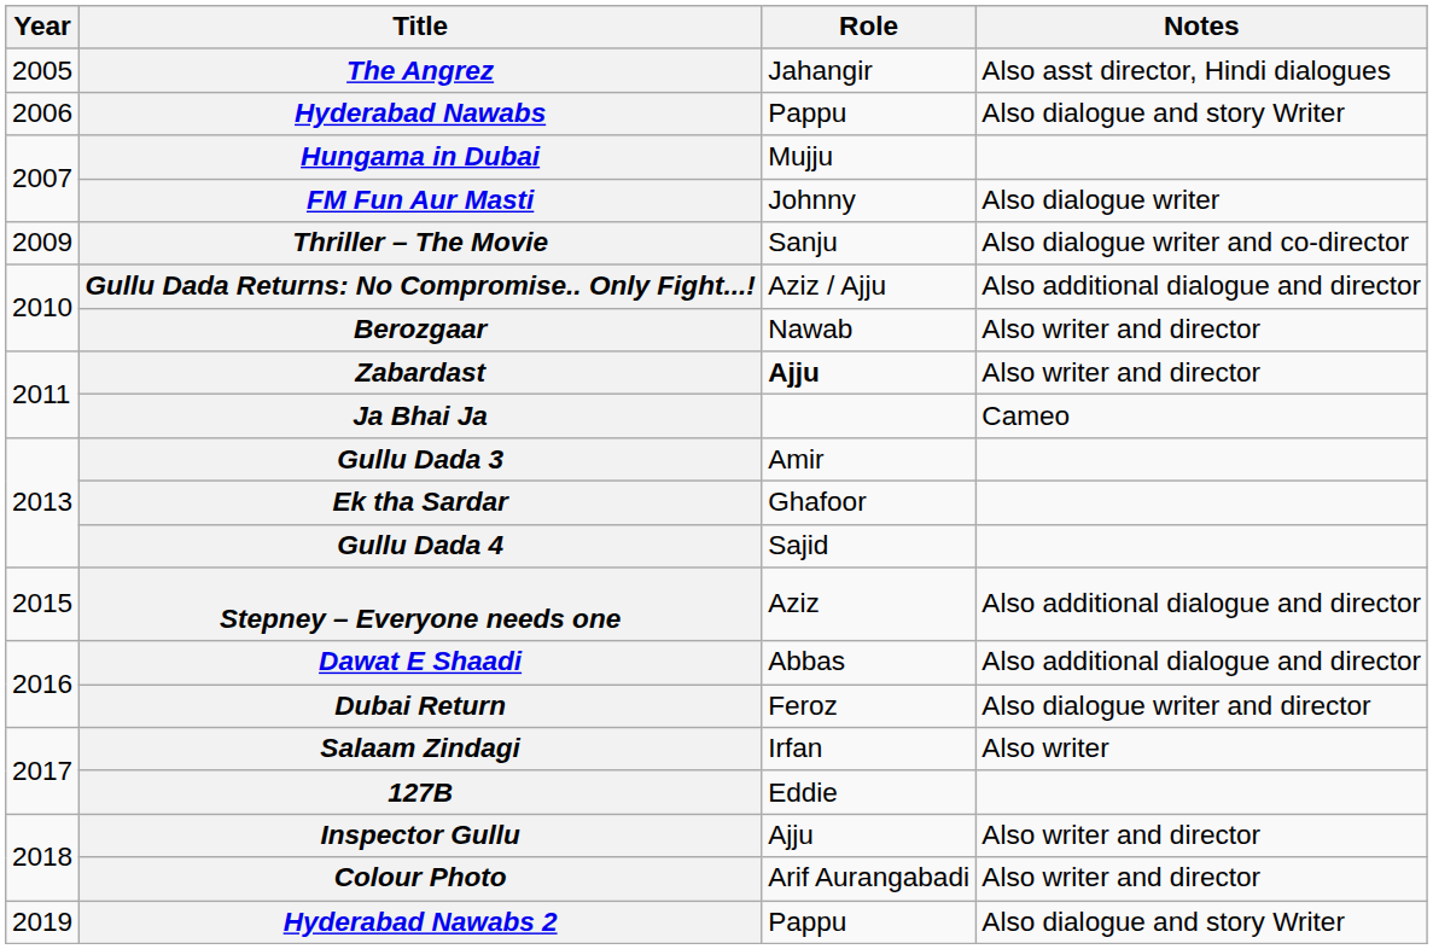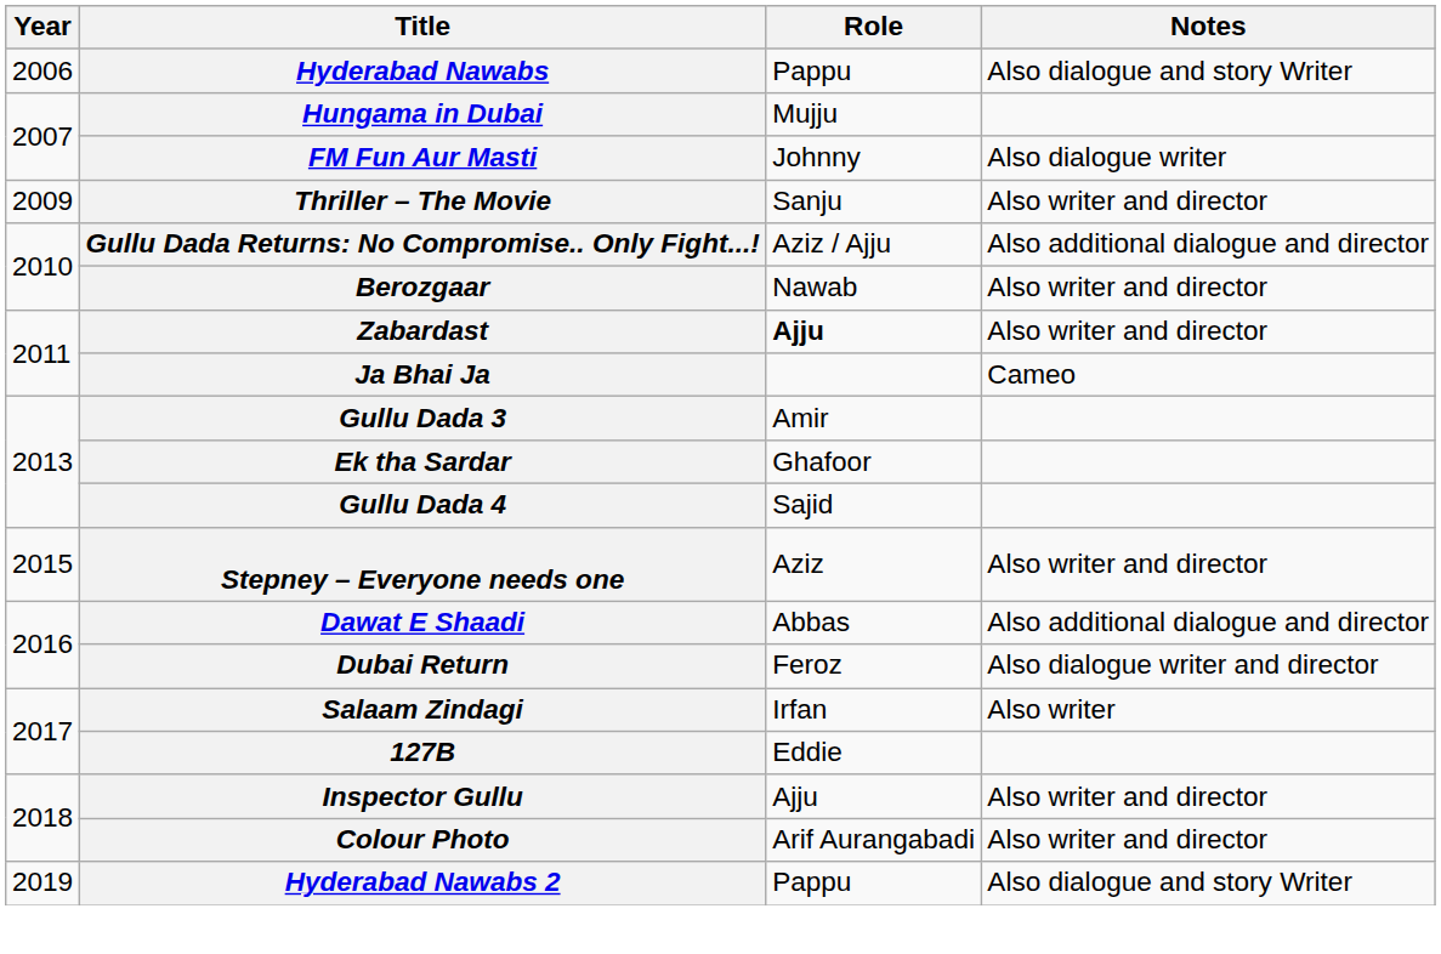- row: 2005 | The Angrez | Jahangir | Also asst director, Hindi dialogues
Thriller – The Movie | Notes: Also dialogue writer and co-director -> Also writer and director
Stepney – Everyone needs one | Notes: Also additional dialogue and director -> Also writer and director
